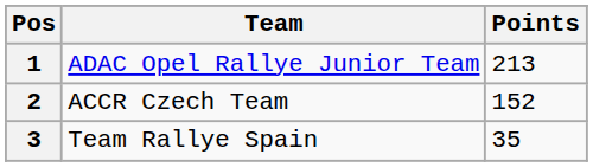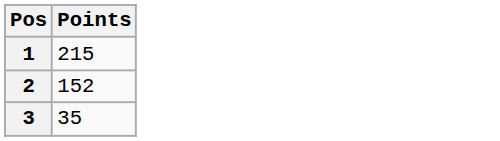- column: Team | ADAC Opel Rallye Junior Team | ACCR Czech Team | Team Rallye Spain
1 | Points: 213 -> 215
